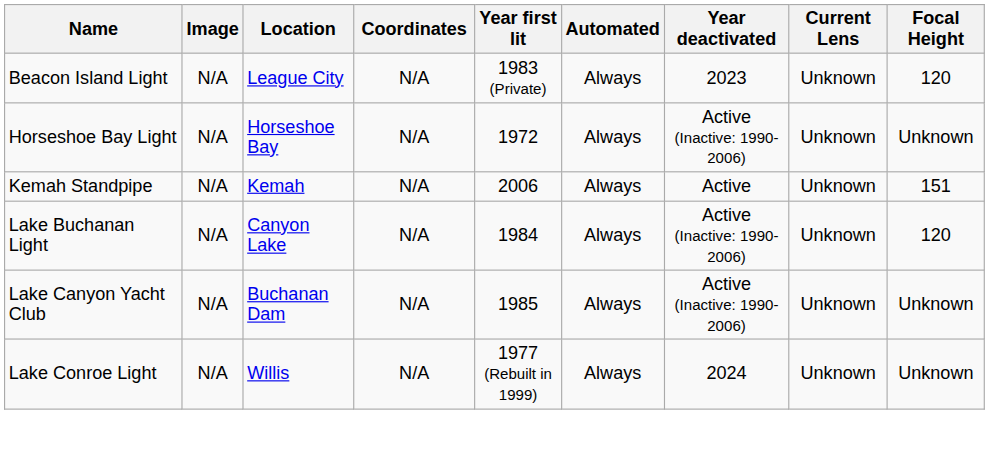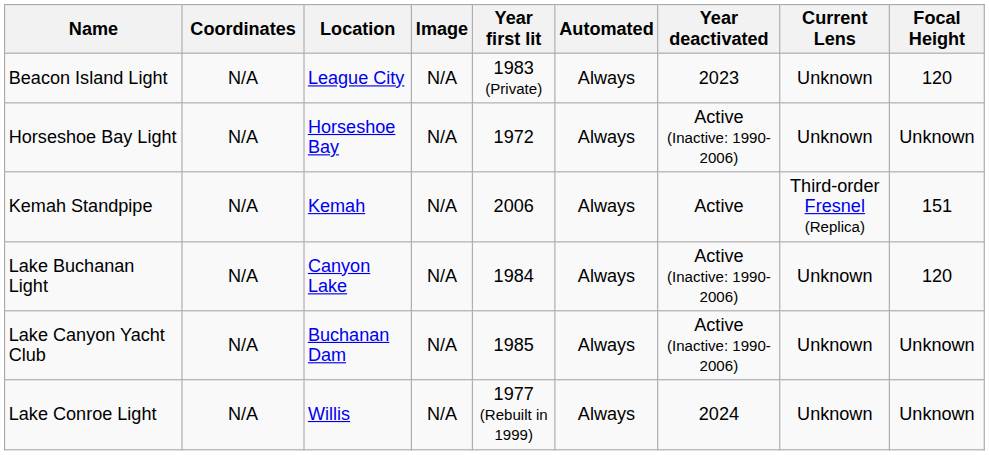columns swapped: Image <-> Coordinates
Kemah Standpipe | Current Lens: Unknown -> Third-order Fresnel (Replica)
